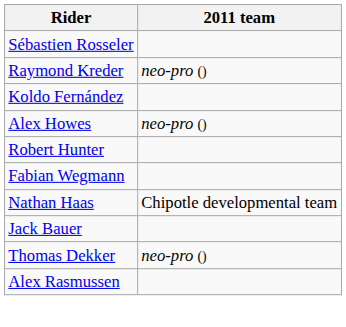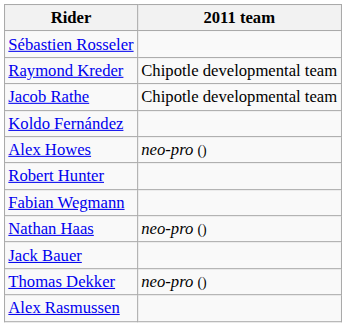Raymond Kreder | 2011 team: neo-pro () -> Chipotle developmental team
+ row: Jacob Rathe | Chipotle developmental team
Nathan Haas | 2011 team: Chipotle developmental team -> neo-pro ()
